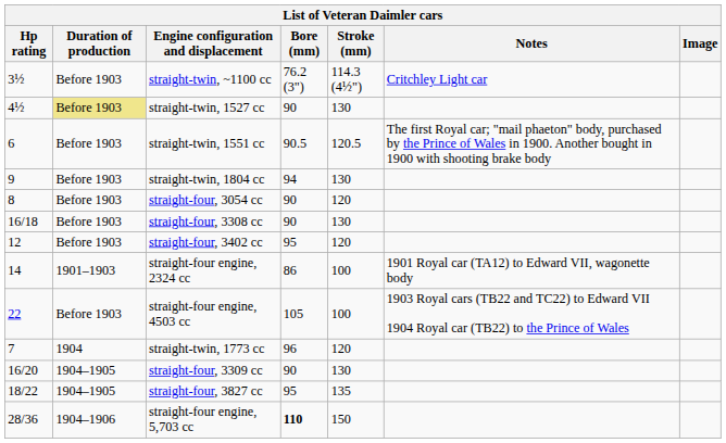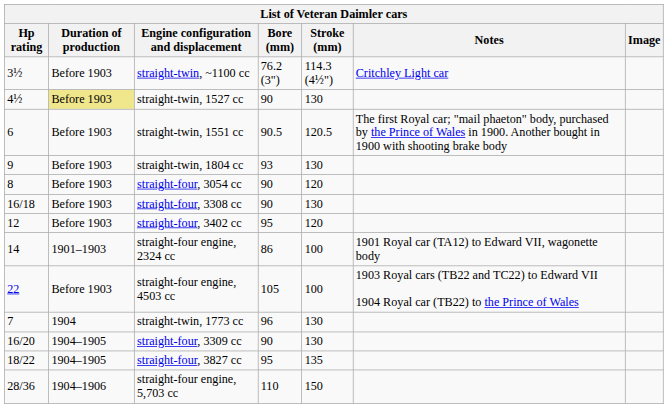straight-twin, 1804 cc | Bore (mm): 94 -> 93
straight-twin, 1773 cc | Stroke (mm): 120 -> 130
straight-four engine, 5,703 cc | Bore (mm): bold -> normal
